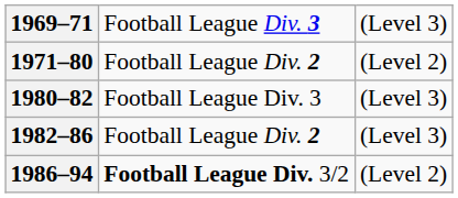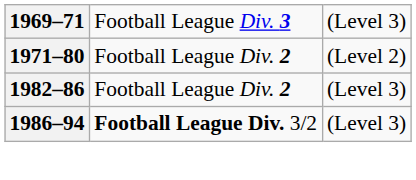- row: 1980–82 | Football League Div. 3 | (Level 3)
1986–94 | column 3: (Level 2) -> (Level 3)
